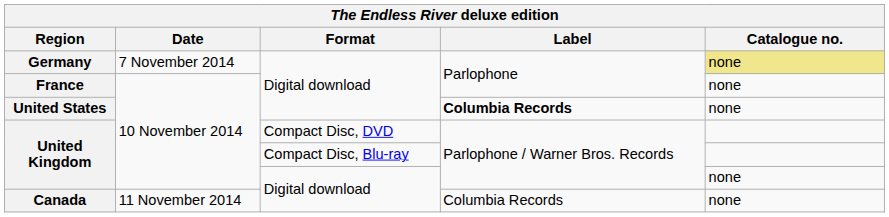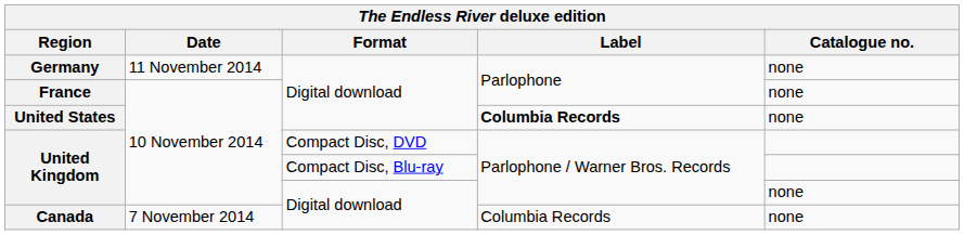Germany | Date: 7 November 2014 -> 11 November 2014
Germany | Catalogue no.: khaki background -> no background
Canada | Date: 11 November 2014 -> 7 November 2014
